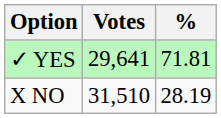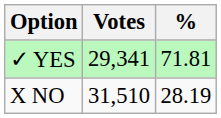✓ YES | Votes: 29,641 -> 29,341
